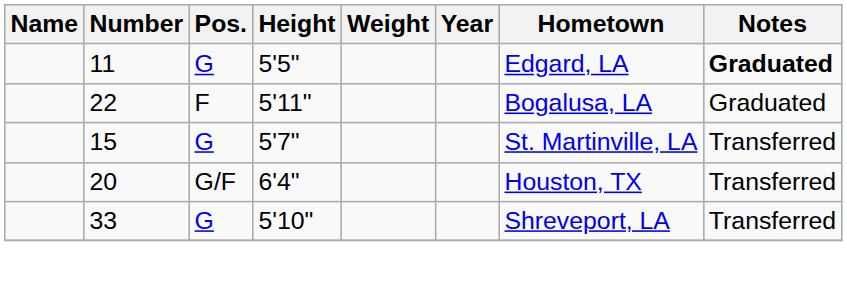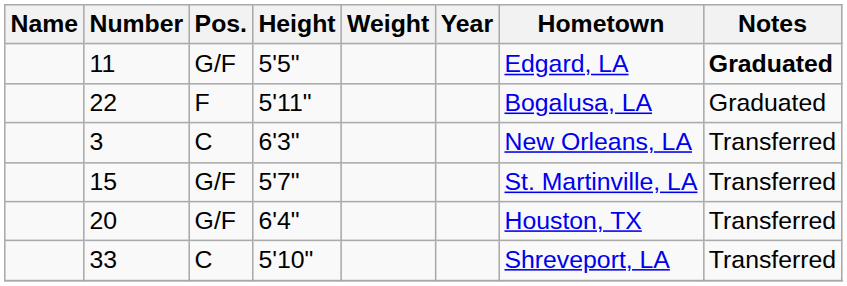11 | Pos.: G -> G/F
+ row: 3 | C | 6'3" | New Orleans, LA | Transferred
15 | Pos.: G -> G/F
33 | Pos.: G -> C
